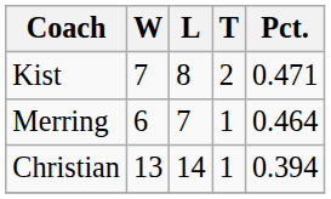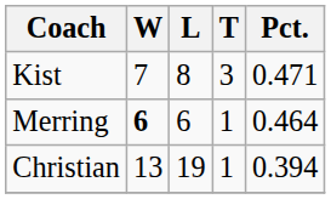Kist | T: 2 -> 3
Merring | W: normal -> bold
Merring | L: 7 -> 6
Christian | L: 14 -> 19
